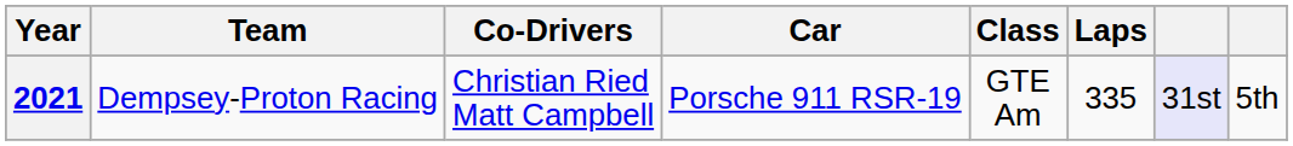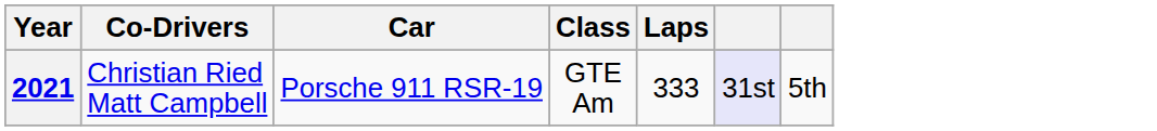- column: Team | Dempsey-Proton Racing
2021 | Laps: 335 -> 333
